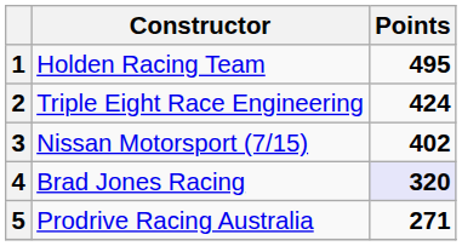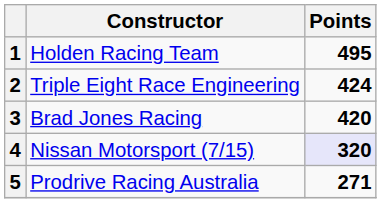3 | Constructor: Nissan Motorsport (7/15) -> Brad Jones Racing
3 | Points: 402 -> 420
4 | Constructor: Brad Jones Racing -> Nissan Motorsport (7/15)
